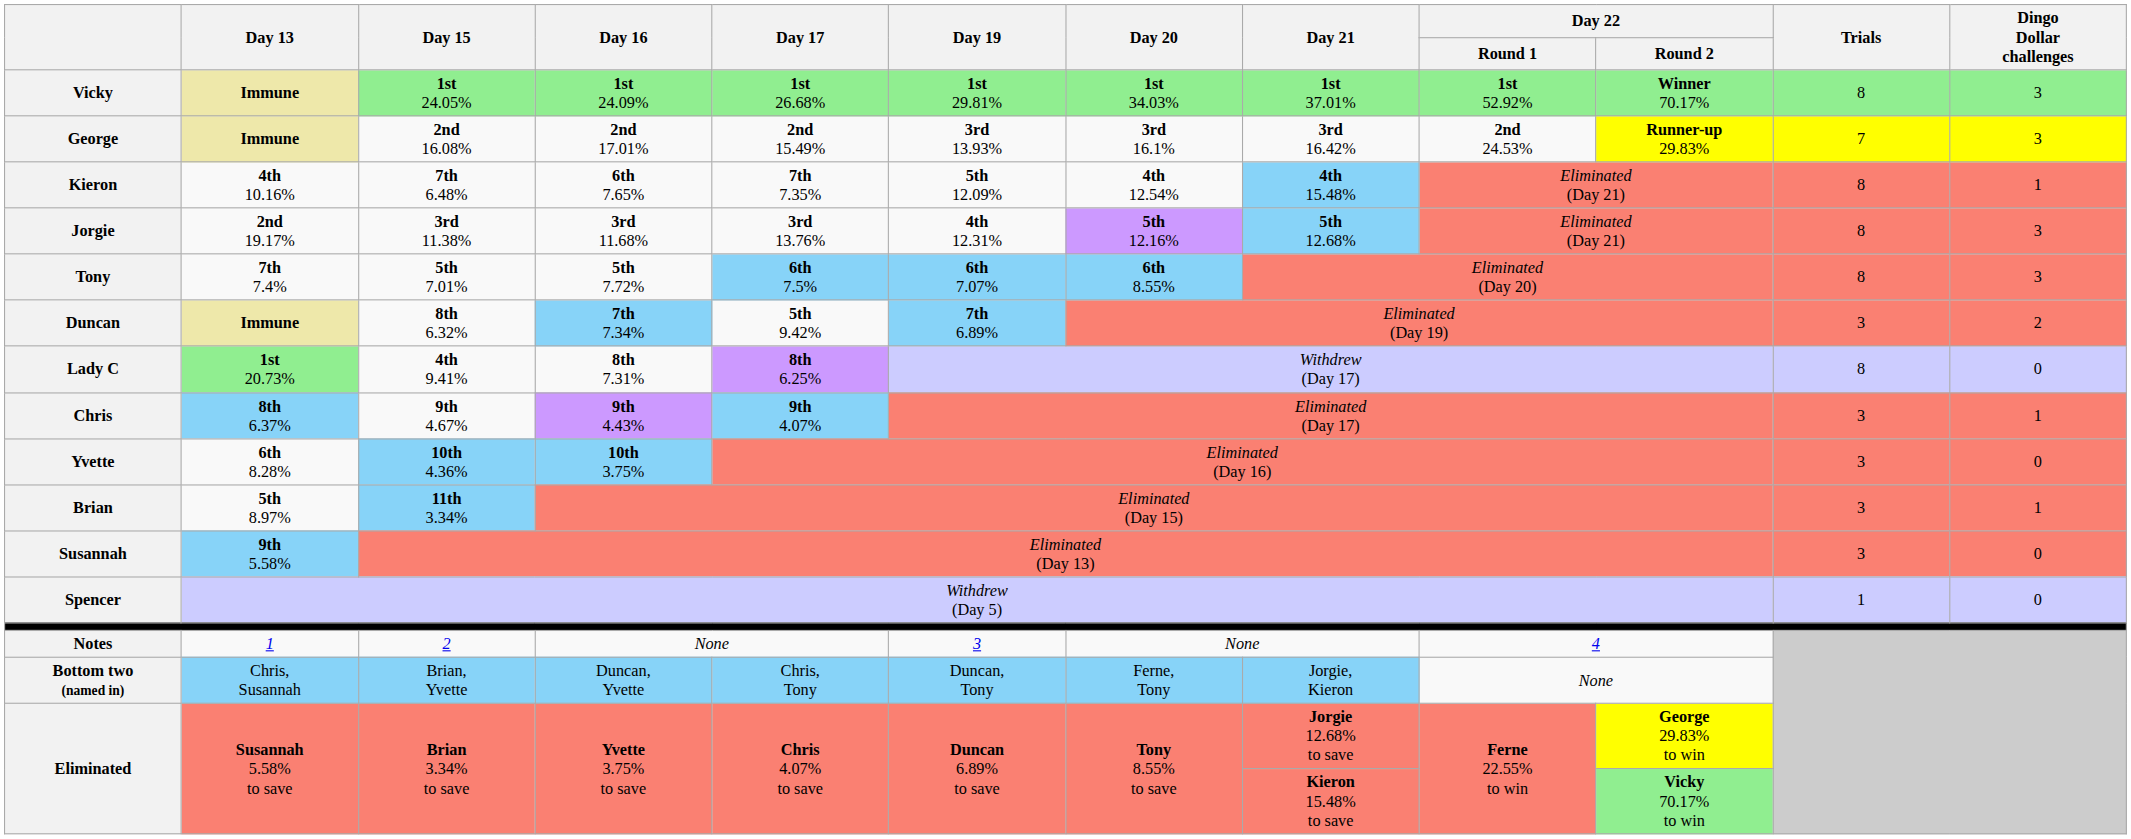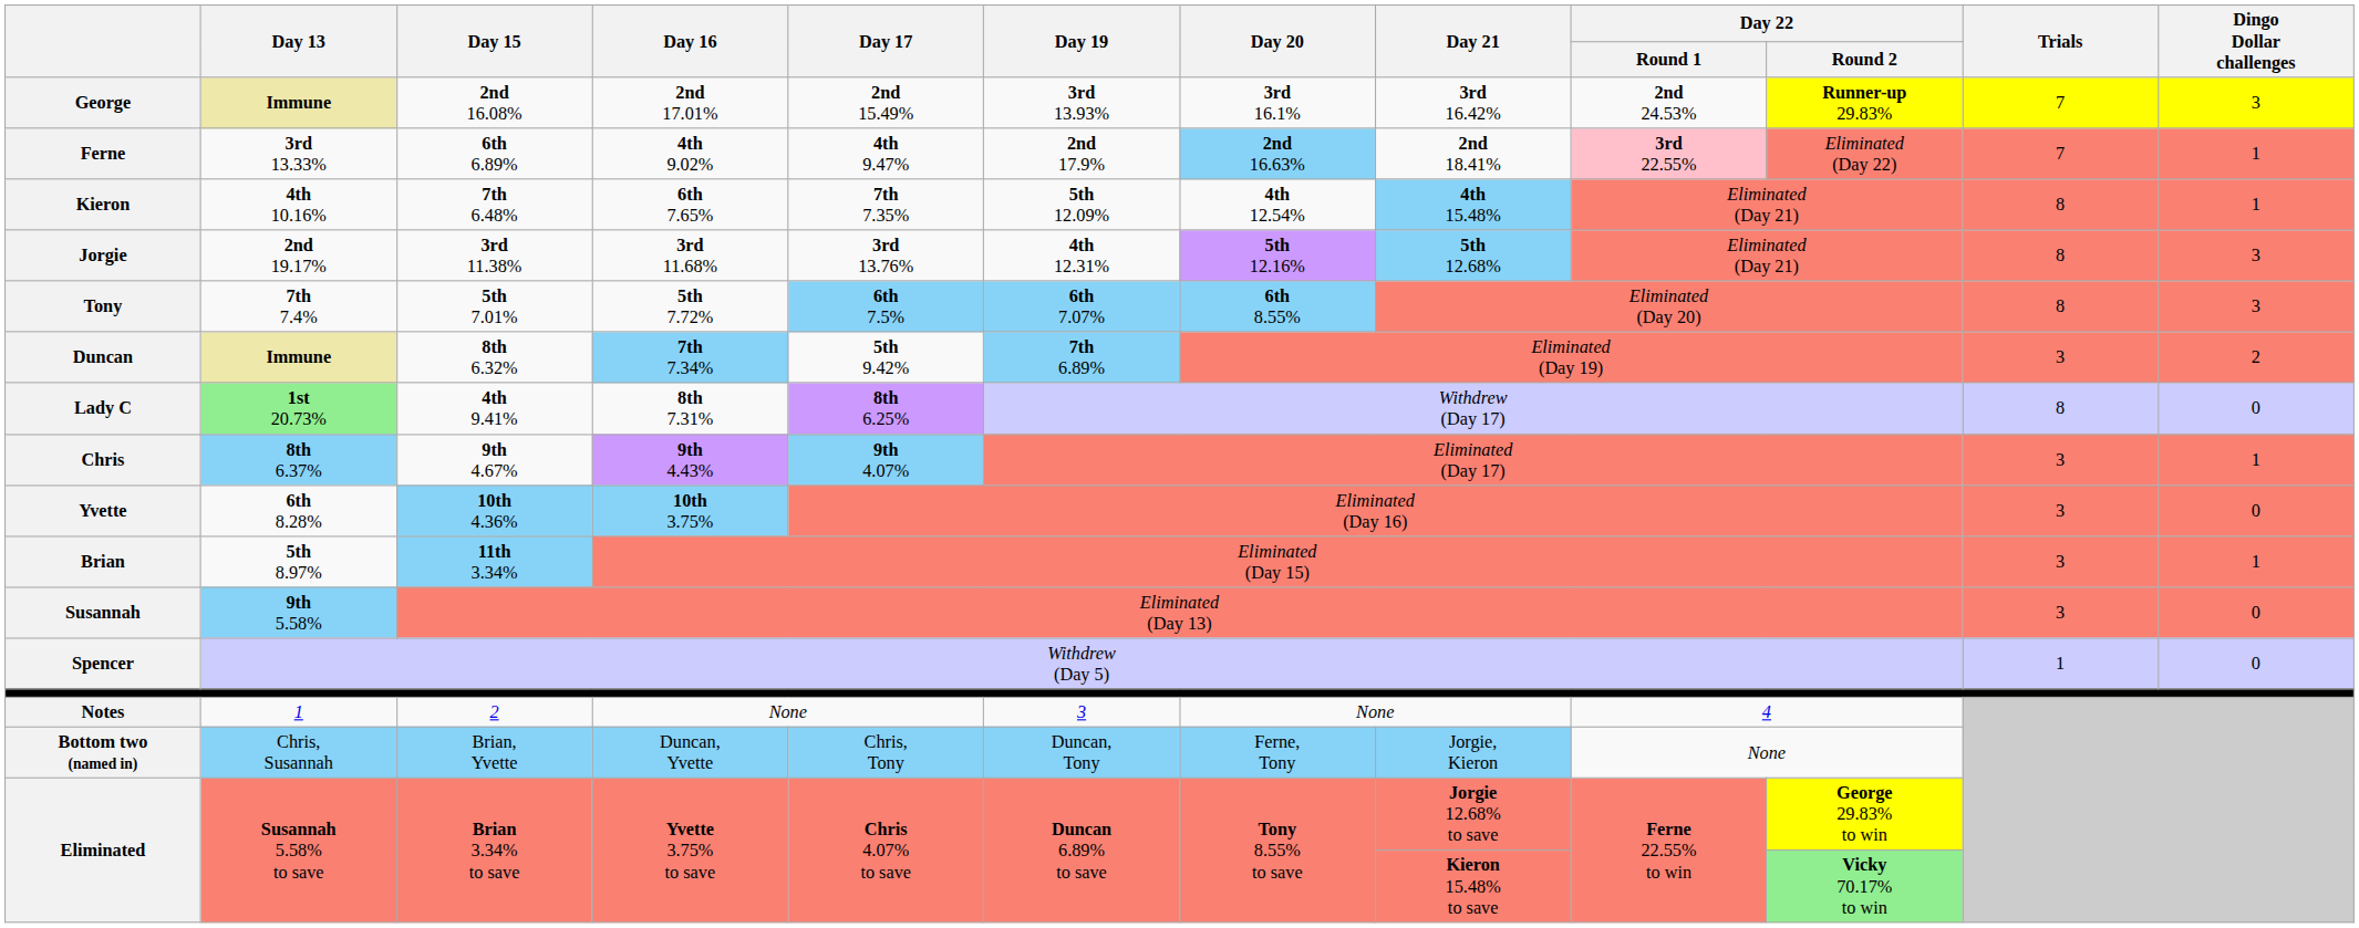- row: Vicky | Immune | 1st 24.05% | 1st 24.09% | 1st 26.68% | 1st 29.81% | 1st 34.03% | 1st 37.01% | 1st 52.92% | Winner 70.17% | 8 | 3
+ row: Ferne | 3rd 13.33% | 6th 6.89% | 4th 9.02% | 4th 9.47% | 2nd 17.9% | 2nd 16.63% | 2nd 18.41% | 3rd 22.55% | Eliminated (Day 22) | 7 | 1
